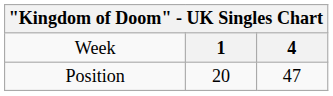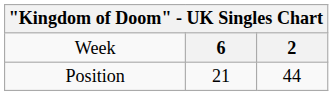Week | column 2: 1 -> 6
Week | column 3: 4 -> 2
Position | column 2: 20 -> 21
Position | column 3: 47 -> 44
